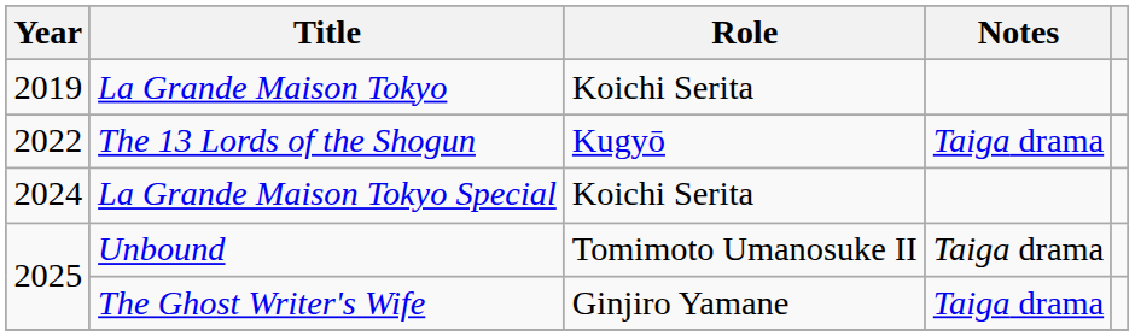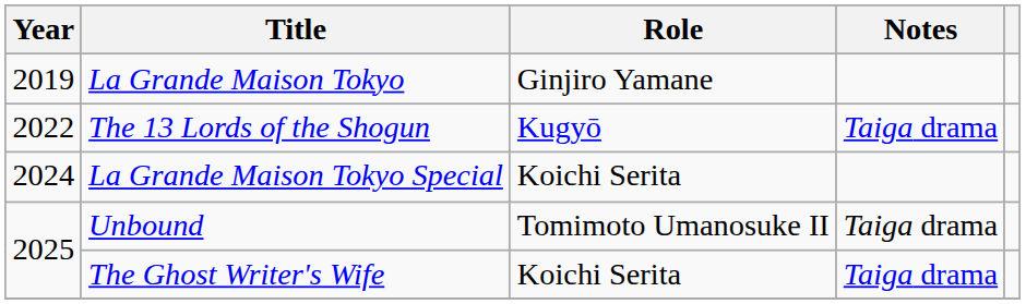La Grande Maison Tokyo | Role: Koichi Serita -> Ginjiro Yamane
The Ghost Writer's Wife | Role: Ginjiro Yamane -> Koichi Serita
